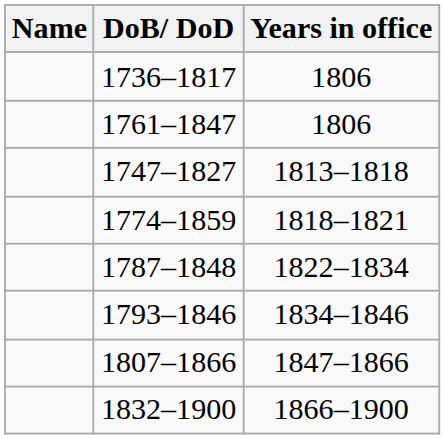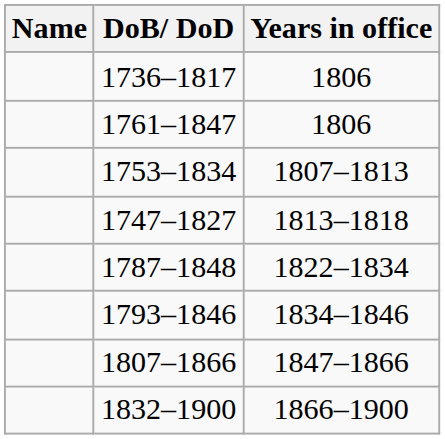+ row: 1753–1834 | 1807–1813
- row: 1774–1859 | 1818–1821
